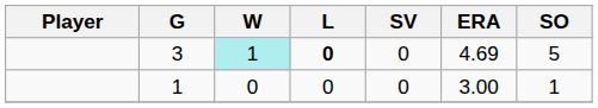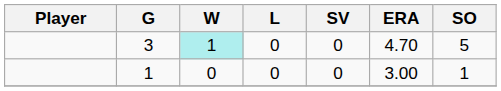3 | L: bold -> normal
3 | ERA: 4.69 -> 4.70
